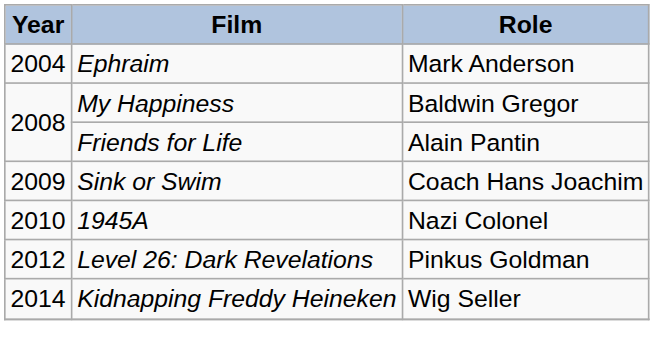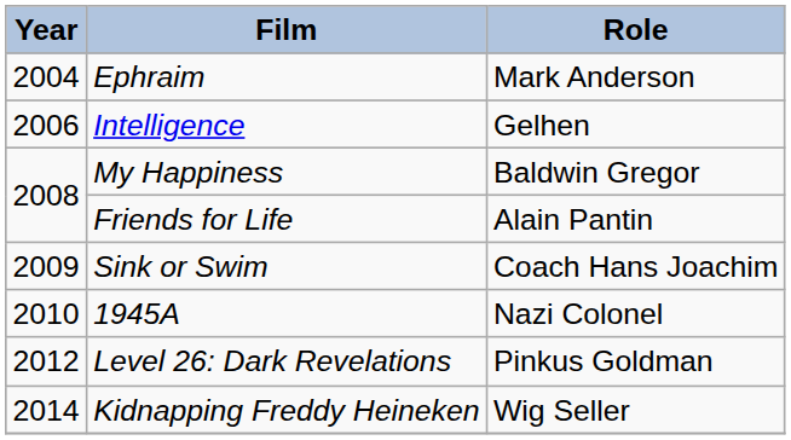+ row: 2006 | Intelligence | Gelhen
